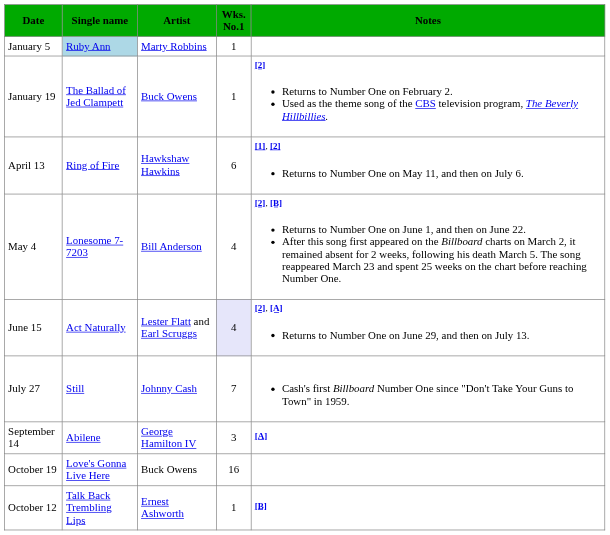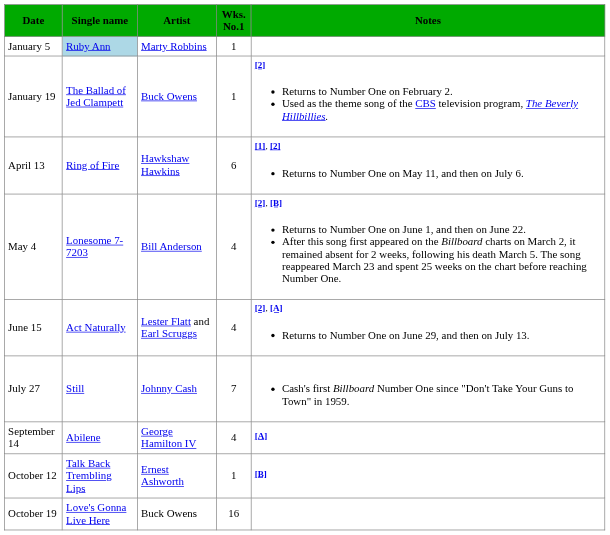June 15 | Wks. No.1: lavender background -> no background
September 14 | Wks. No.1: 3 -> 4
rows swapped: October 12 <-> October 19
